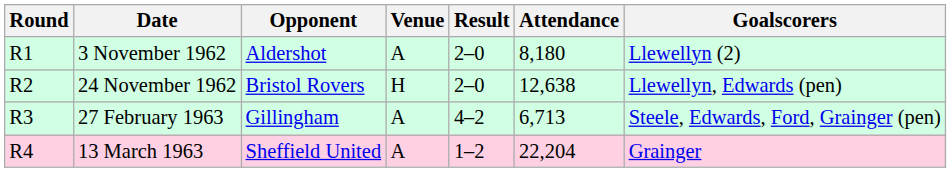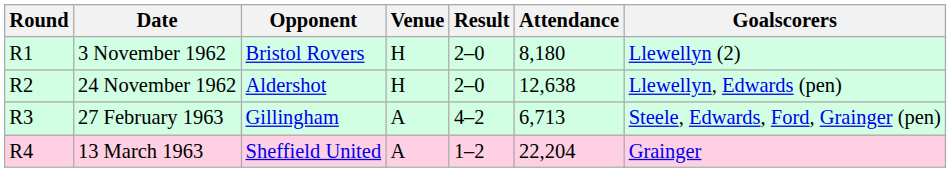3 November 1962 | Opponent: Aldershot -> Bristol Rovers
3 November 1962 | Venue: A -> H
24 November 1962 | Opponent: Bristol Rovers -> Aldershot
